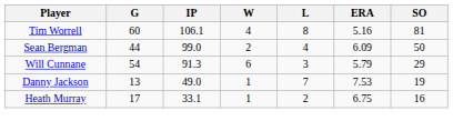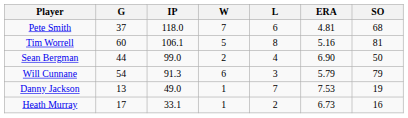+ row: Pete Smith | 37 | 118.0 | 7 | 6 | 4.81 | 68
Tim Worrell | W: 4 -> 5
Sean Bergman | ERA: 6.09 -> 6.90
Will Cunnane | SO: 29 -> 79
Heath Murray | ERA: 6.75 -> 6.73
